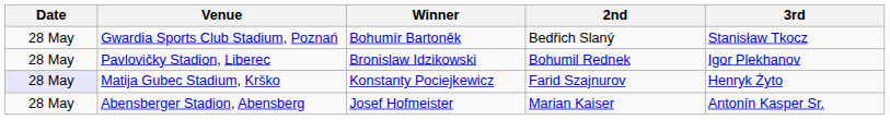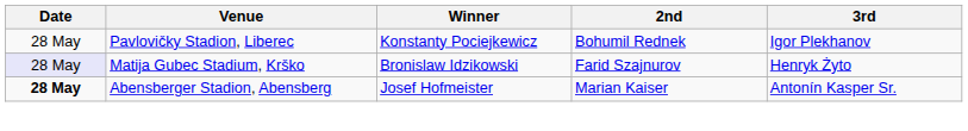- row: 28 May | Gwardia Sports Club Stadium, Poznań | Bohumír Bartoněk | Bedřich Slaný | Stanisław Tkocz
Pavlovičky Stadion, Liberec | Winner: Bronislaw Idzikowski -> Konstanty Pociejkewicz
Matija Gubec Stadium, Krško | Winner: Konstanty Pociejkewicz -> Bronislaw Idzikowski
Abensberger Stadion, Abensberg | Date: normal -> bold
